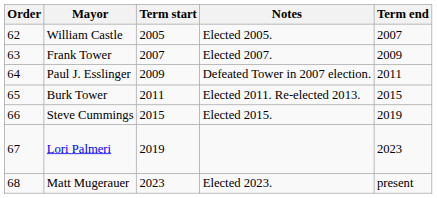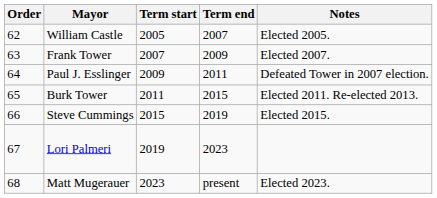columns swapped: Term end <-> Notes
